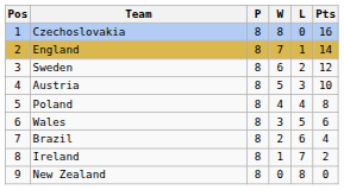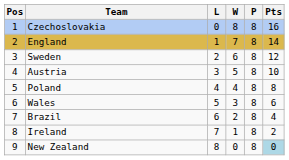columns swapped: P <-> L
New Zealand | Pts: no background -> lightblue background
